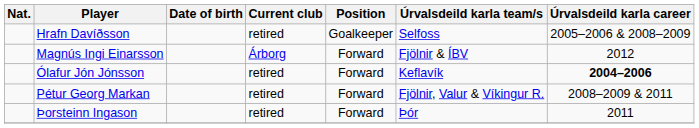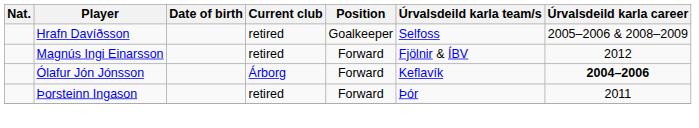Magnús Ingi Einarsson | Current club: Árborg -> retired
Ólafur Jón Jónsson | Current club: retired -> Árborg
- row: Pétur Georg Markan | retired | Forward | Fjölnir, Valur & Víkingur R. | 2008–2009 & 2011
